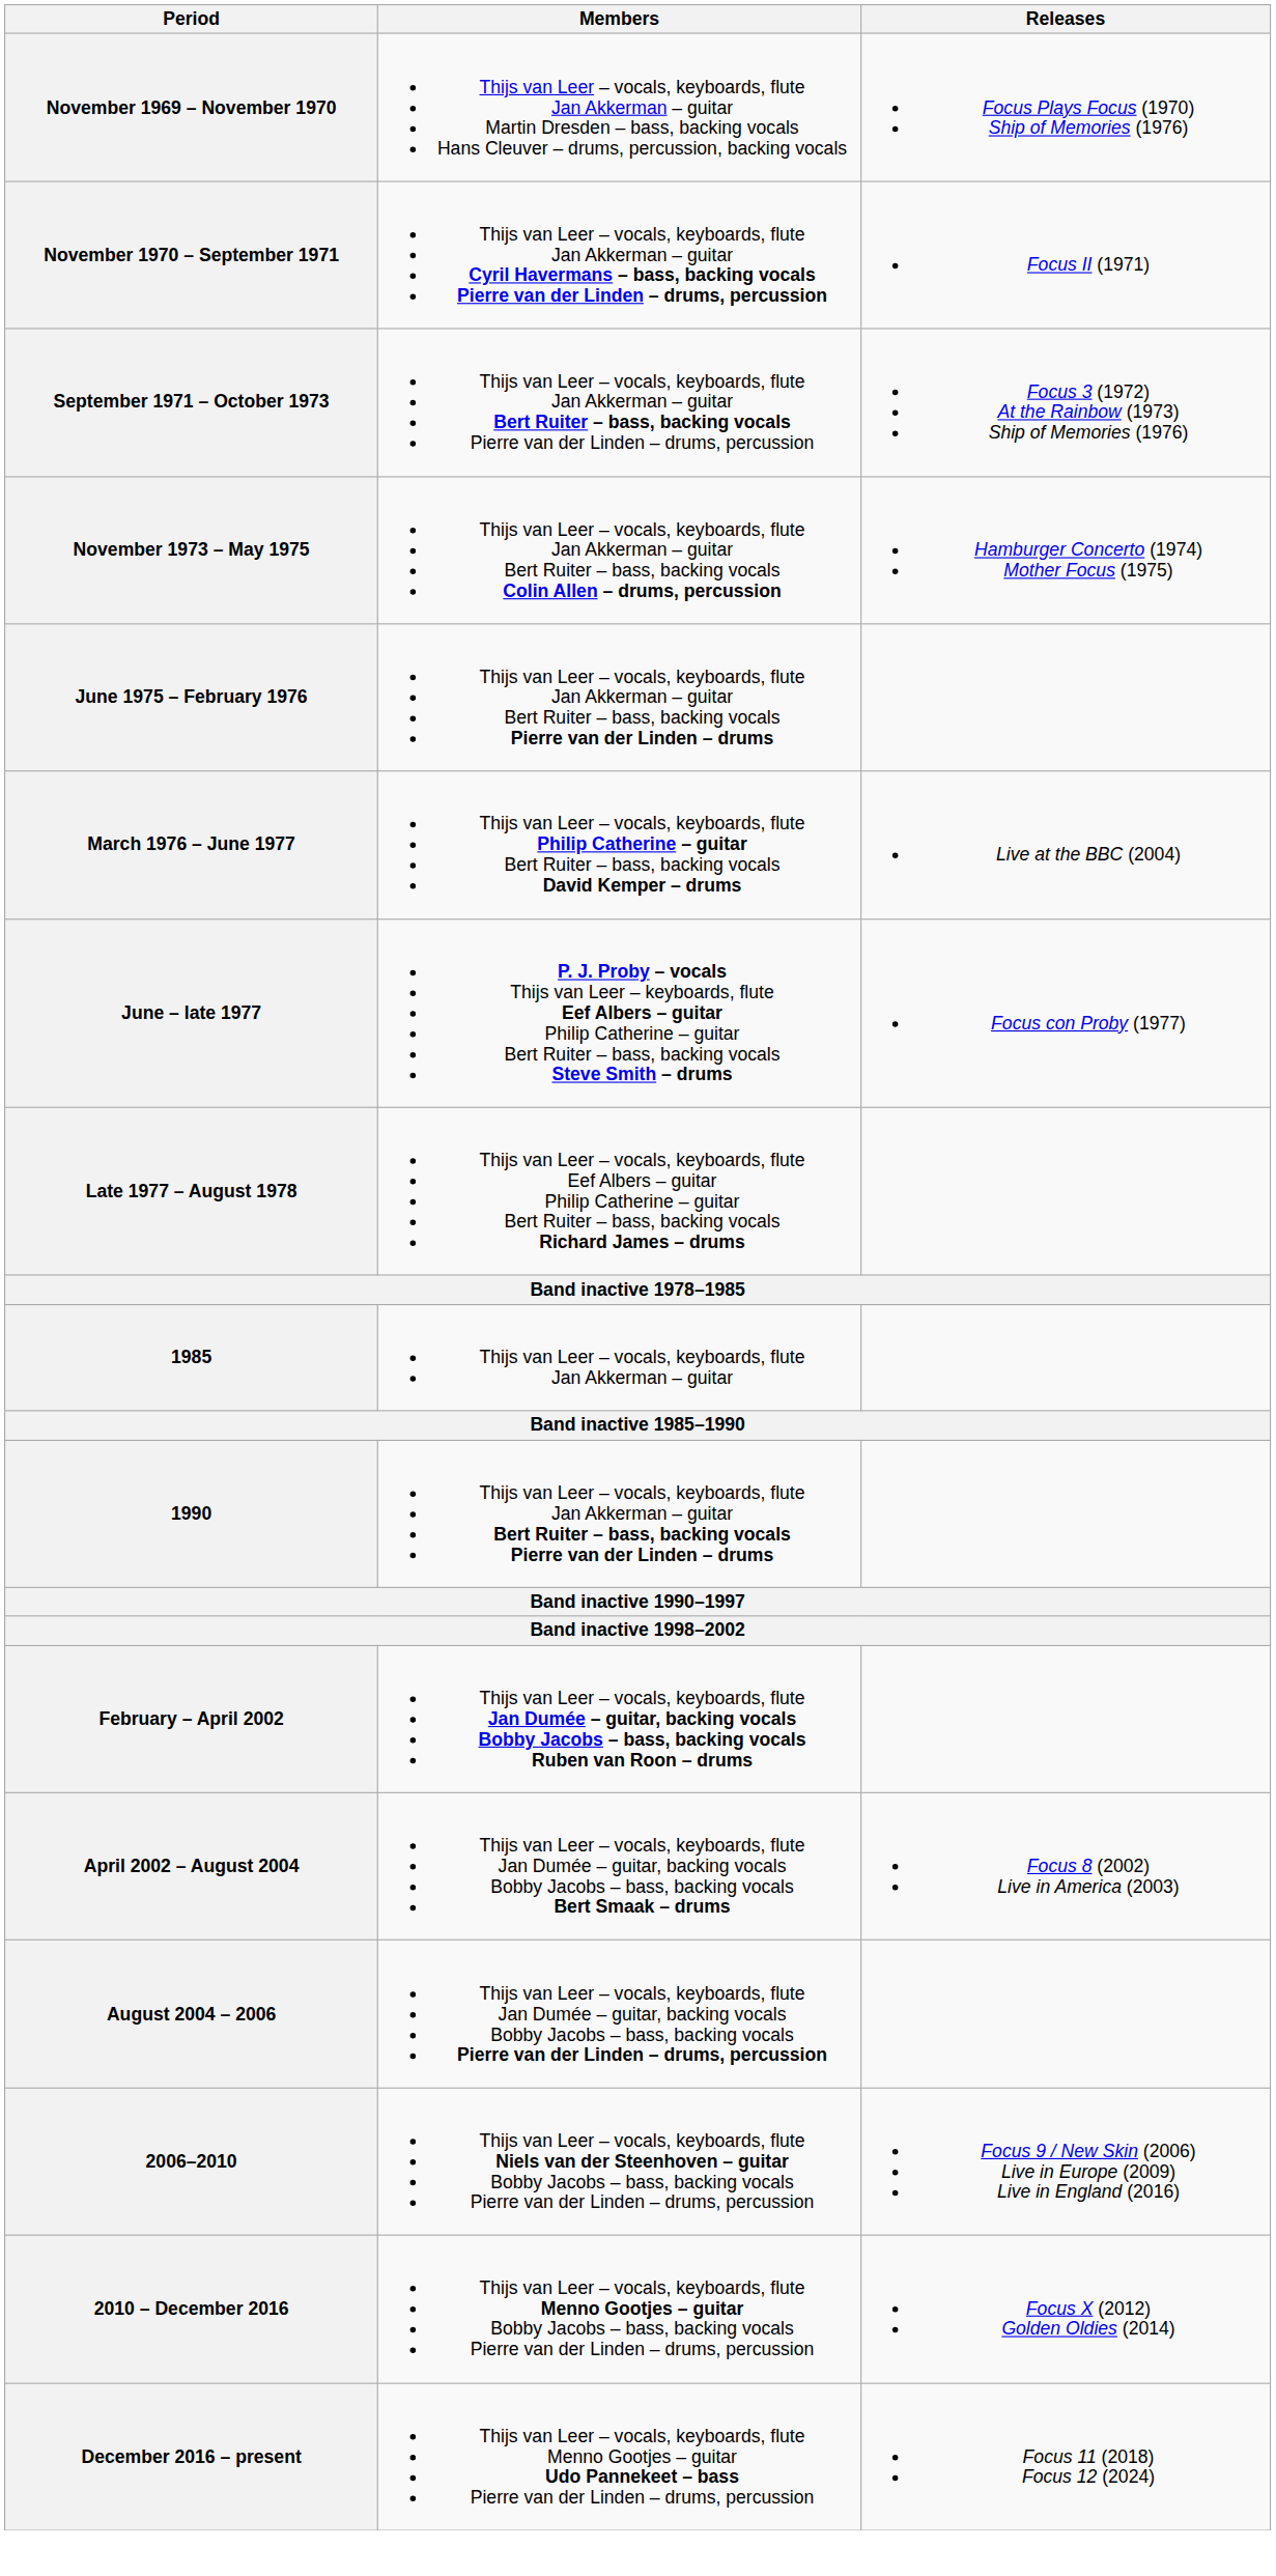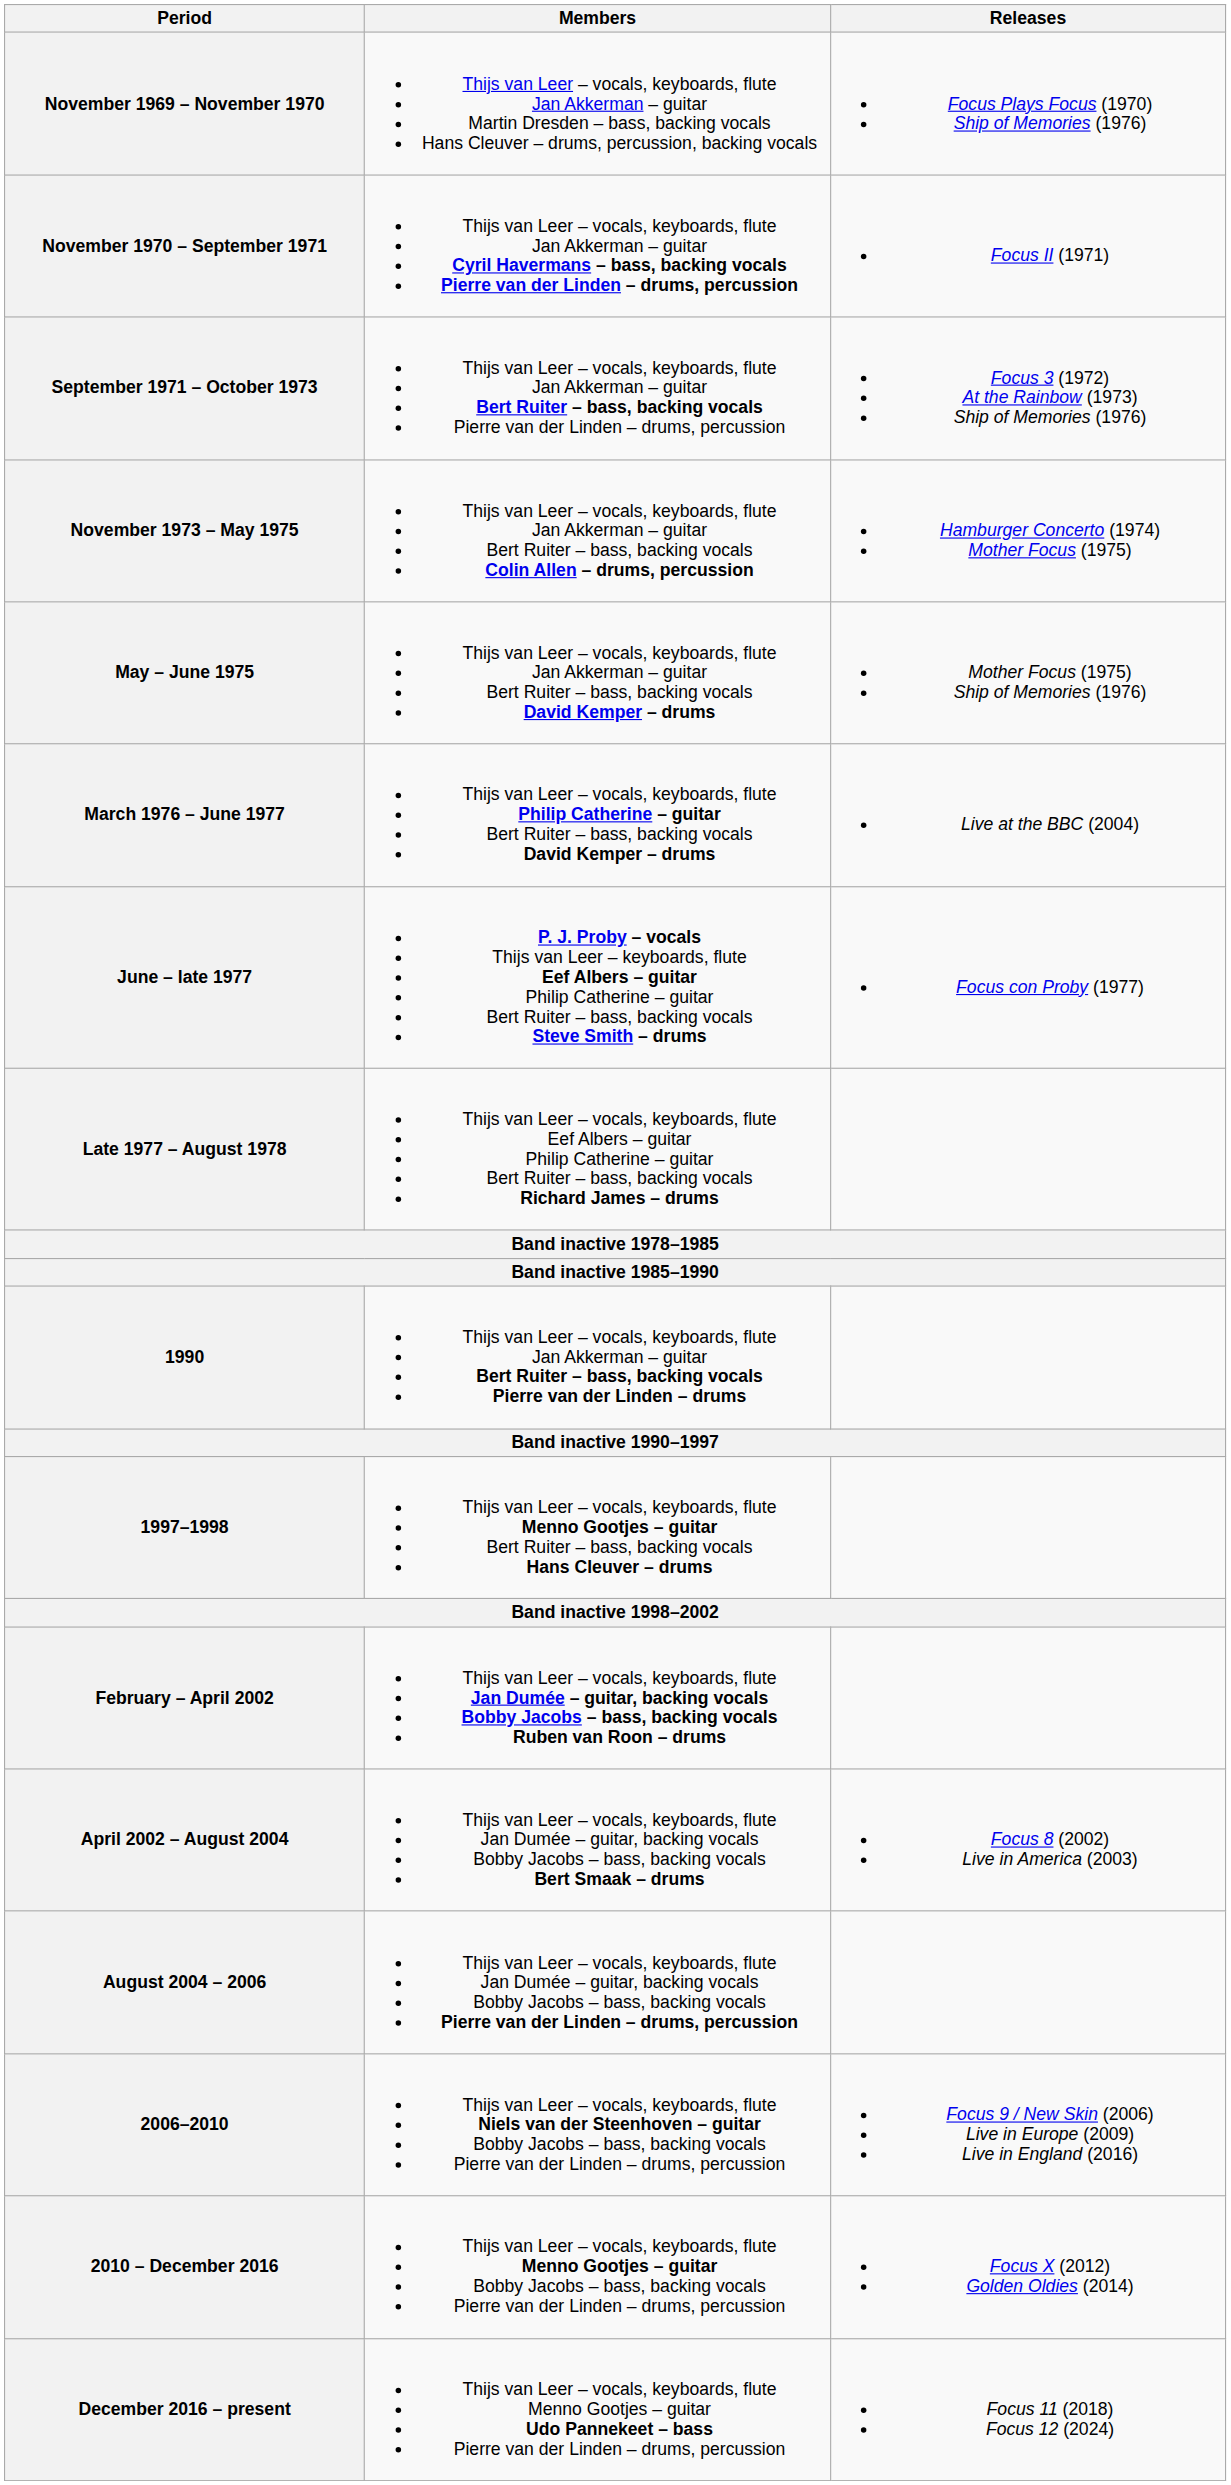+ row: May – June 1975 | Thijs van Leer – vocals, keyboards, flute Jan Akkerman – guitar Bert Ruiter – bass, backing vocals David Kemper – drums | Mother Focus (1975) Ship of Memories (1976)
- row: June 1975 – February 1976 | Thijs van Leer – vocals, keyboards, flute Jan Akkerman – guitar Bert Ruiter – bass, backing vocals Pierre van der Linden – drums
- row: 1985 | Thijs van Leer – vocals, keyboards, flute Jan Akkerman – guitar
+ row: 1997–1998 | Thijs van Leer – vocals, keyboards, flute Menno Gootjes – guitar Bert Ruiter – bass, backing vocals Hans Cleuver – drums
